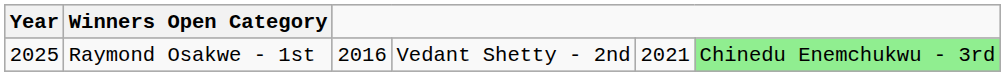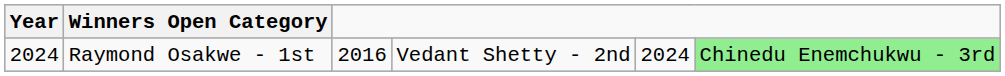Raymond Osakwe - 1st | Year: 2025 -> 2024
Raymond Osakwe - 1st | column 5: 2021 -> 2024
